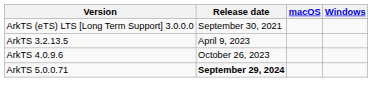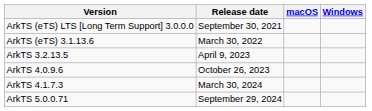+ row: ArkTS (eTS) 3.1.13.6 | March 30, 2022
+ row: ArkTS 4.1.7.3 | March 30, 2024
ArkTS 5.0.0.71 | Release date: bold -> normal
